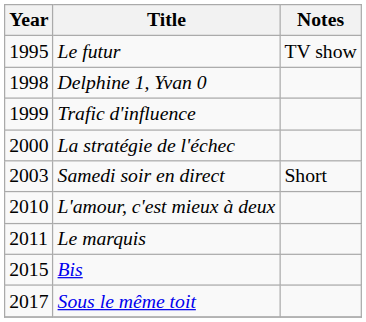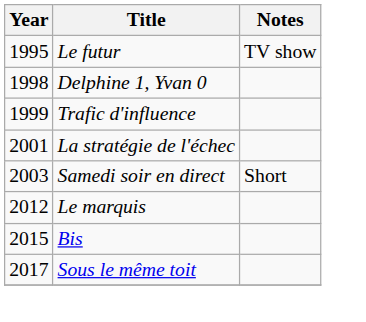La stratégie de l'échec | Year: 2000 -> 2001
- row: 2010 | L'amour, c'est mieux à deux
Le marquis | Year: 2011 -> 2012
